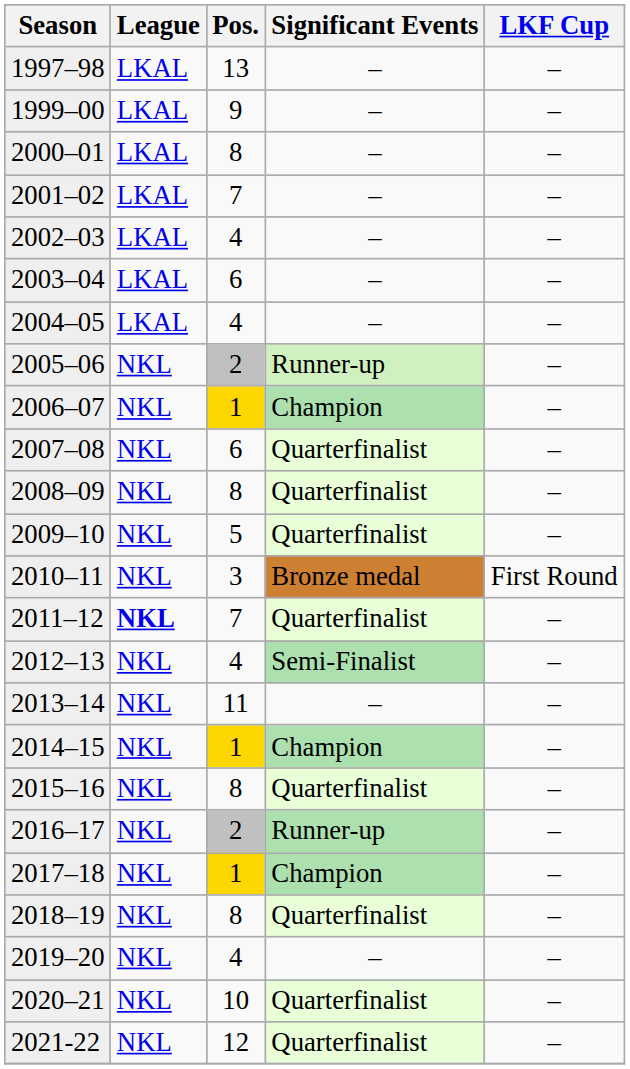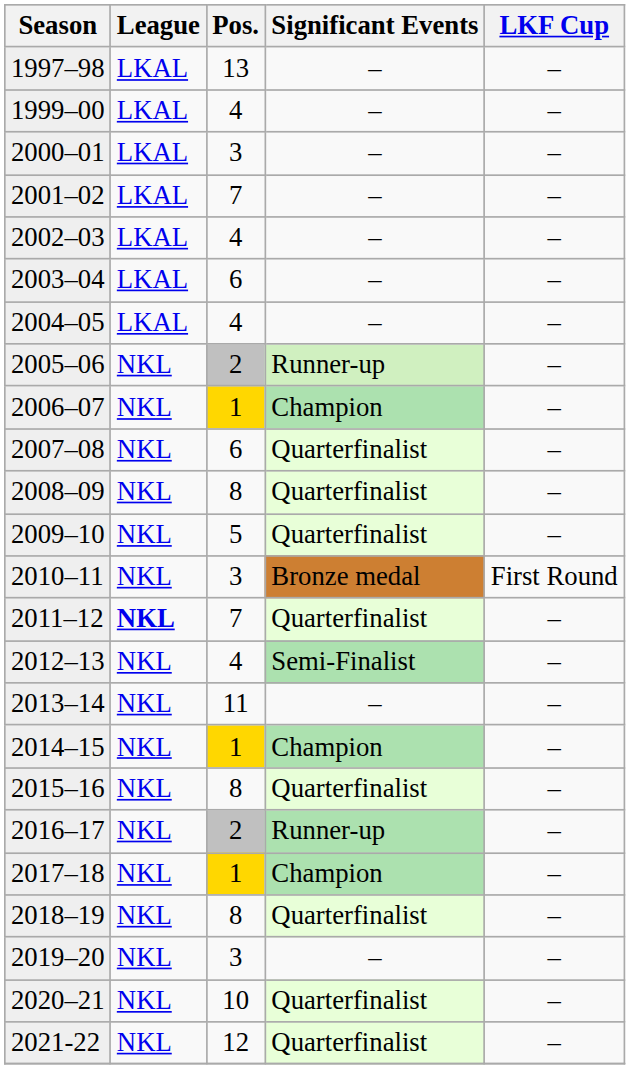1999–00 | Pos.: 9 -> 4
2000–01 | Pos.: 8 -> 3
2019–20 | Pos.: 4 -> 3
